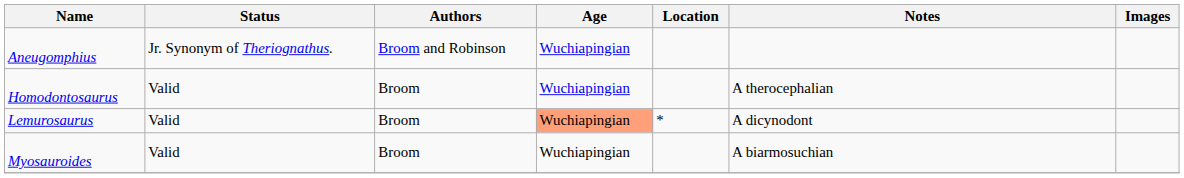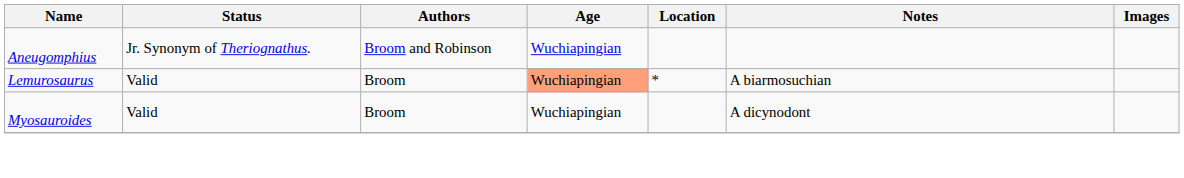- row: Homodontosaurus | Valid | Broom | Wuchiapingian | A therocephalian
Lemurosaurus | Notes: A dicynodont -> A biarmosuchian
Myosauroides | Notes: A biarmosuchian -> A dicynodont
